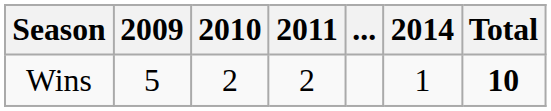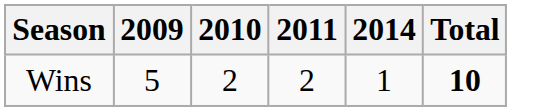- column: ...
